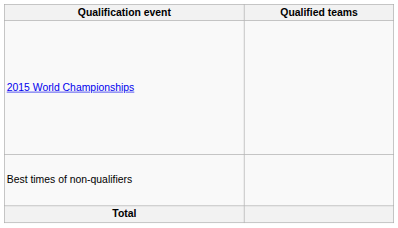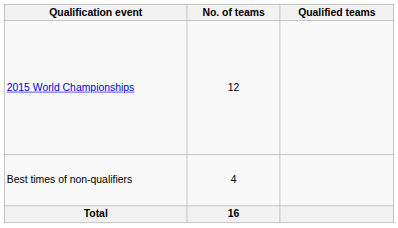+ column: No. of teams | 12 | 4 | 16
